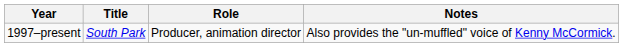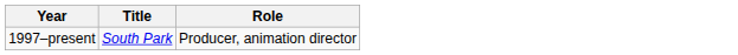- column: Notes | Also provides the "un-muffled" voice of Kenny McCormick.
